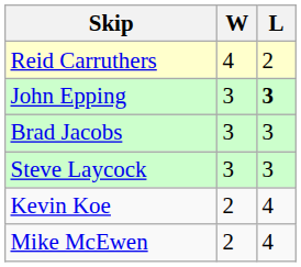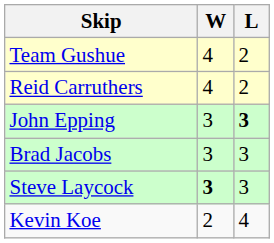+ row: Team Gushue | 4 | 2
Steve Laycock | W: normal -> bold
- row: Mike McEwen | 2 | 4
